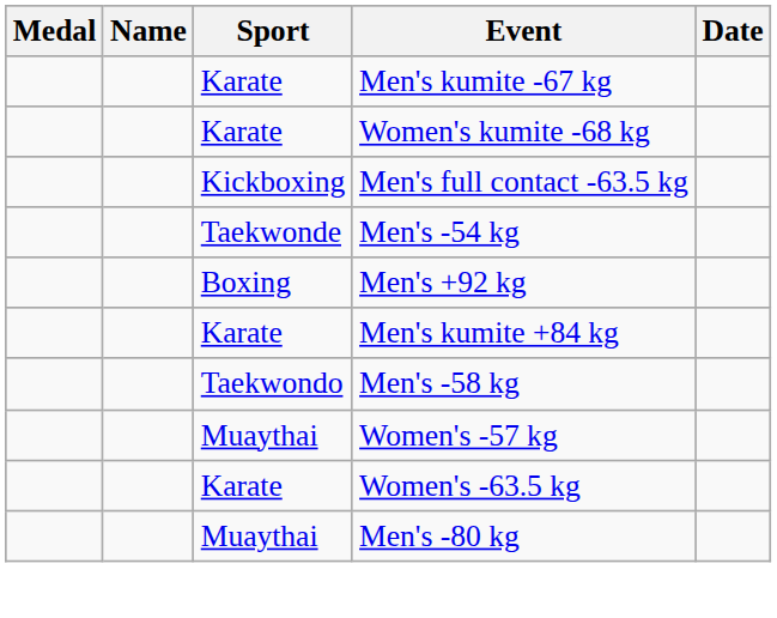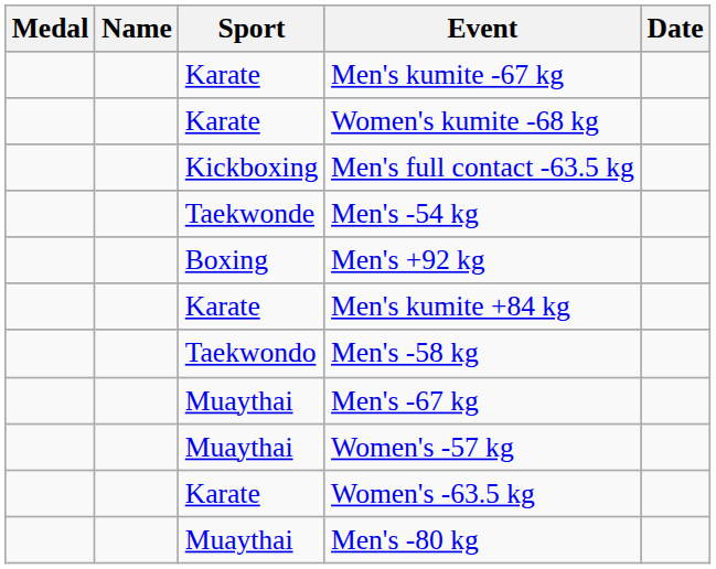+ row: Muaythai | Men's -67 kg
